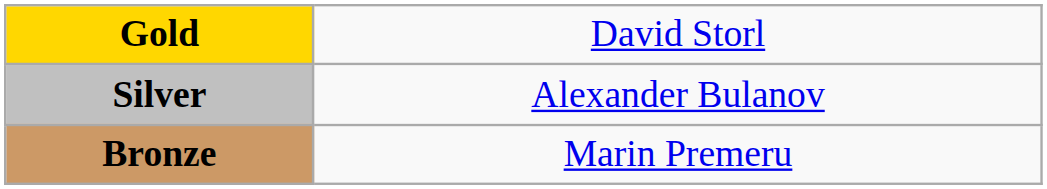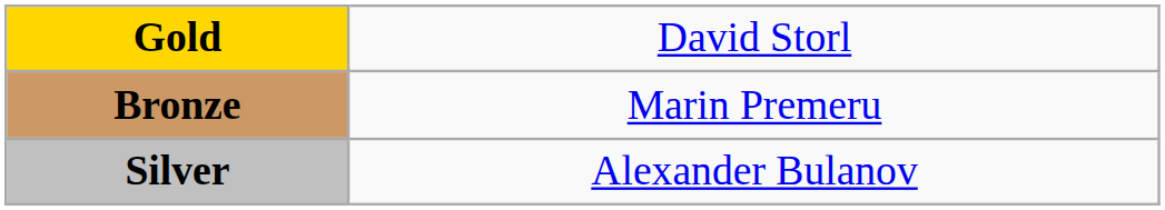rows swapped: Silver <-> Bronze
